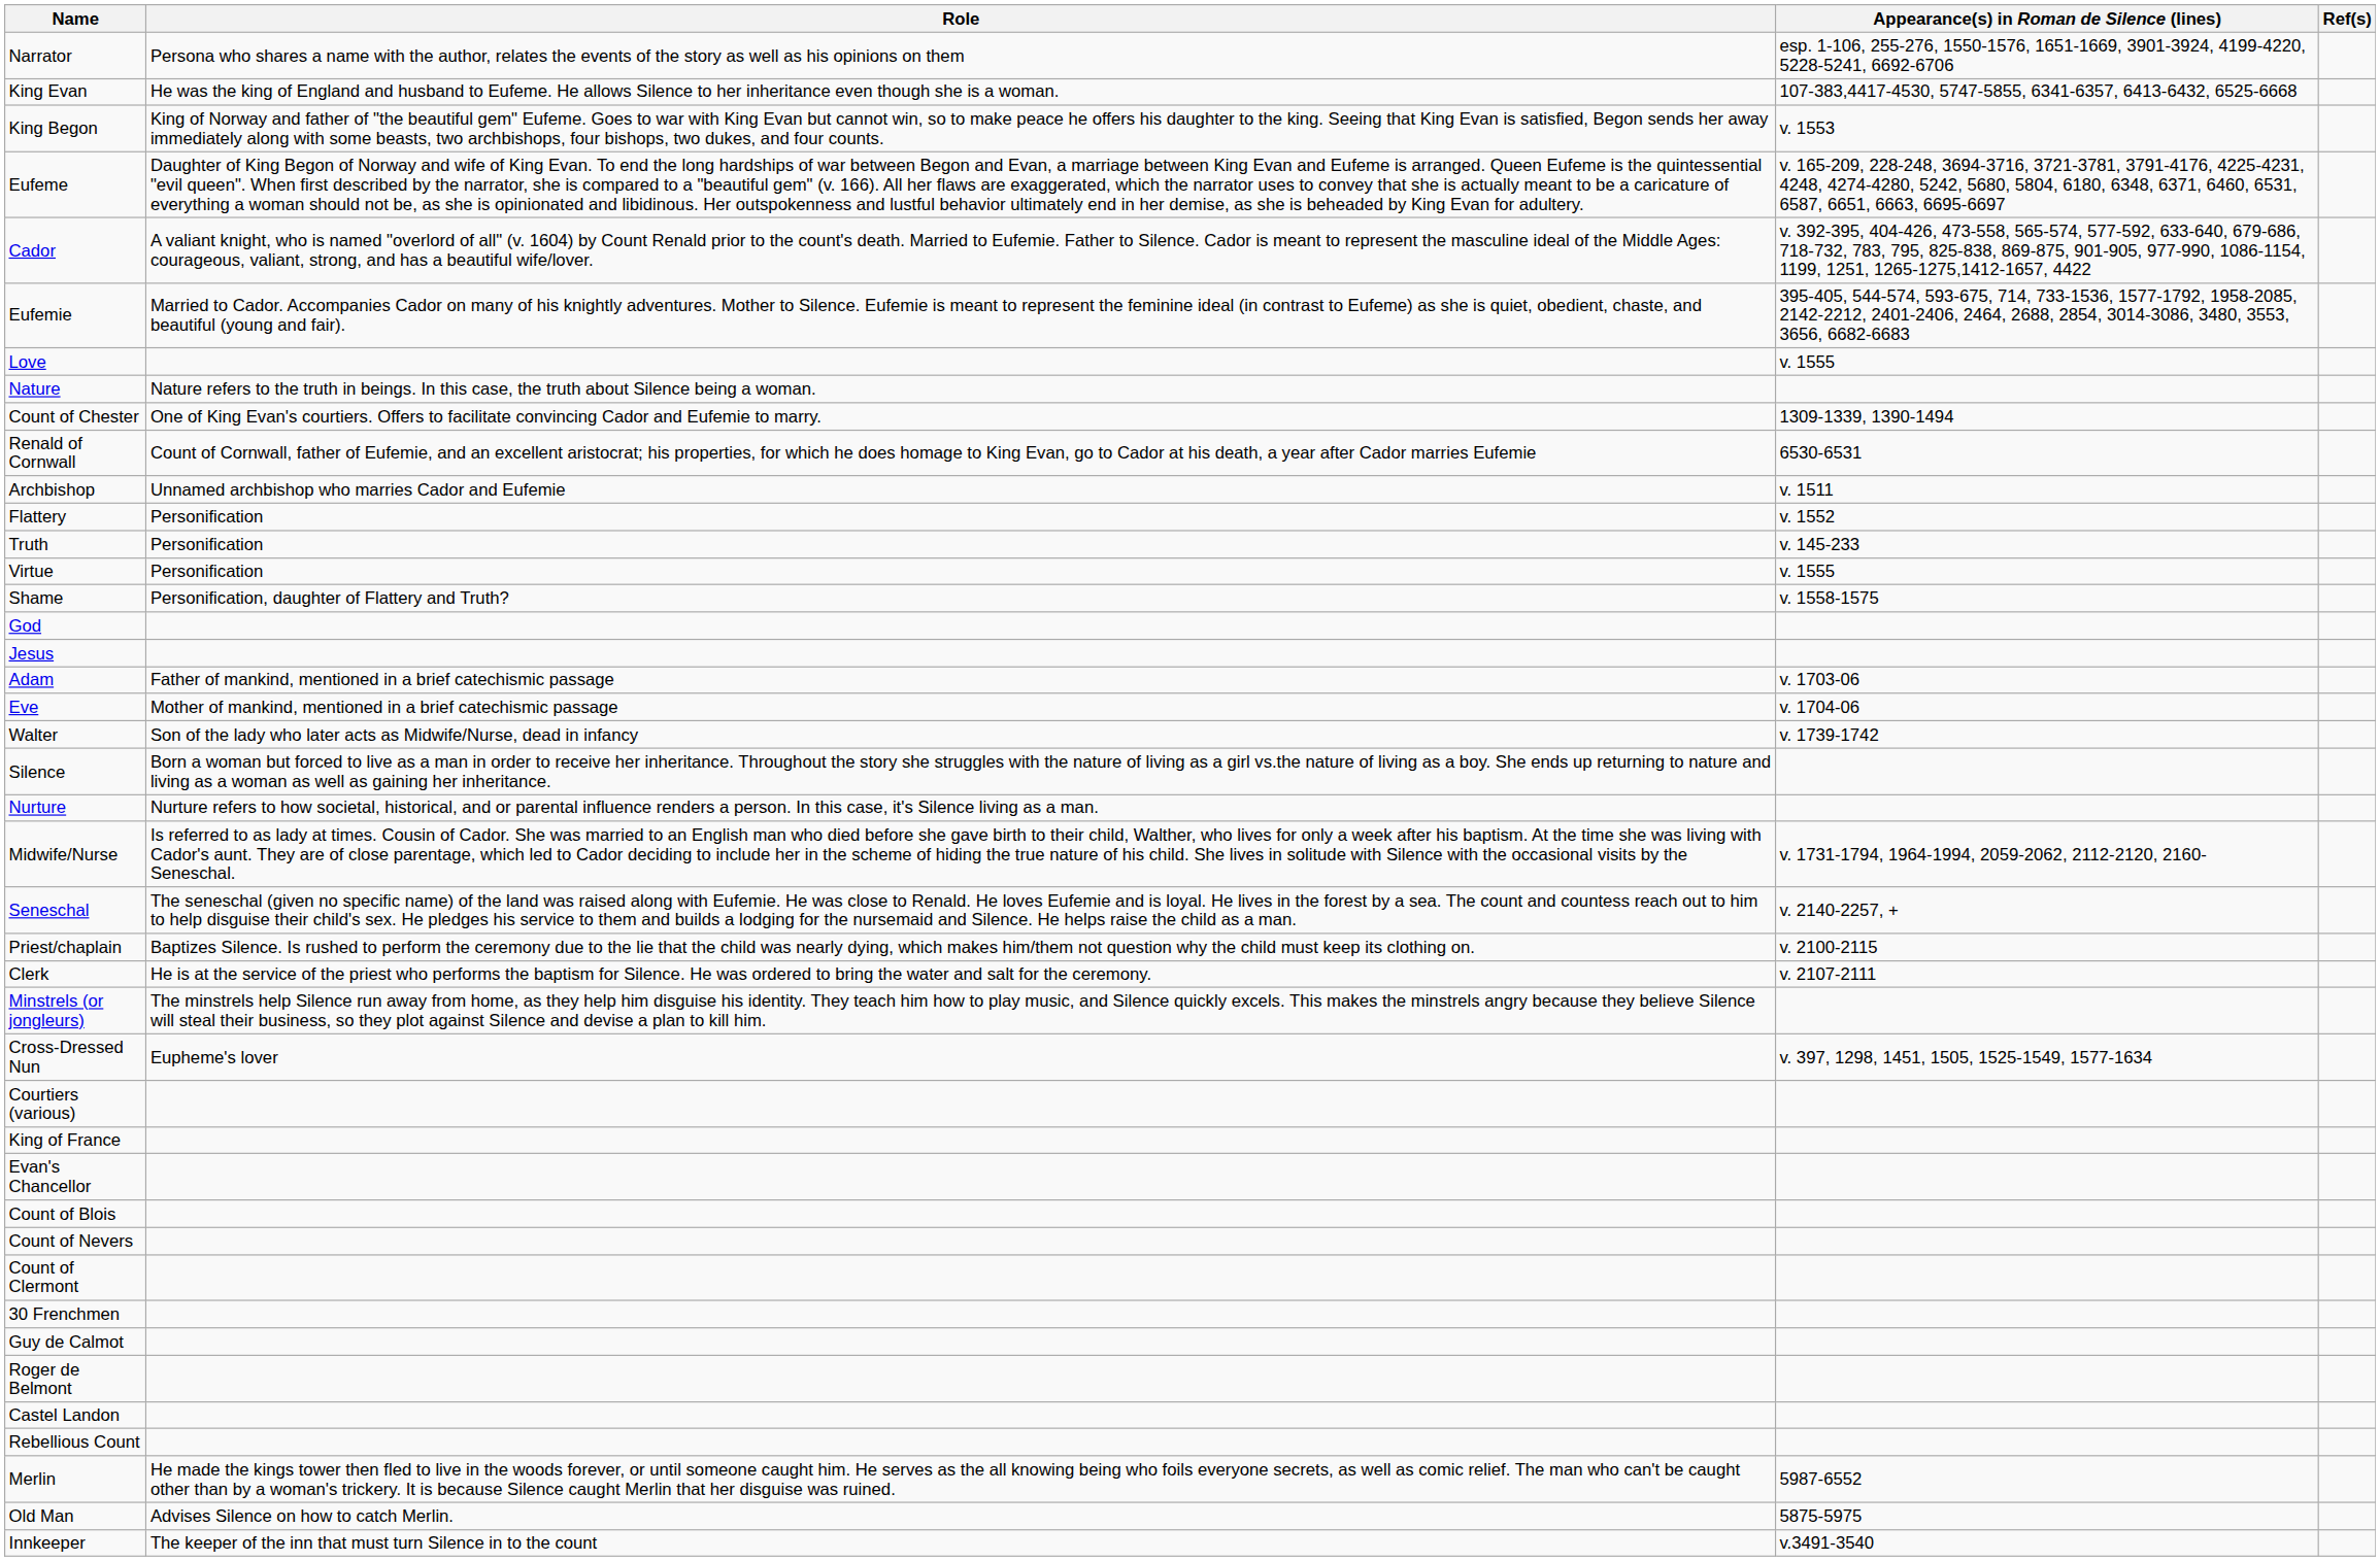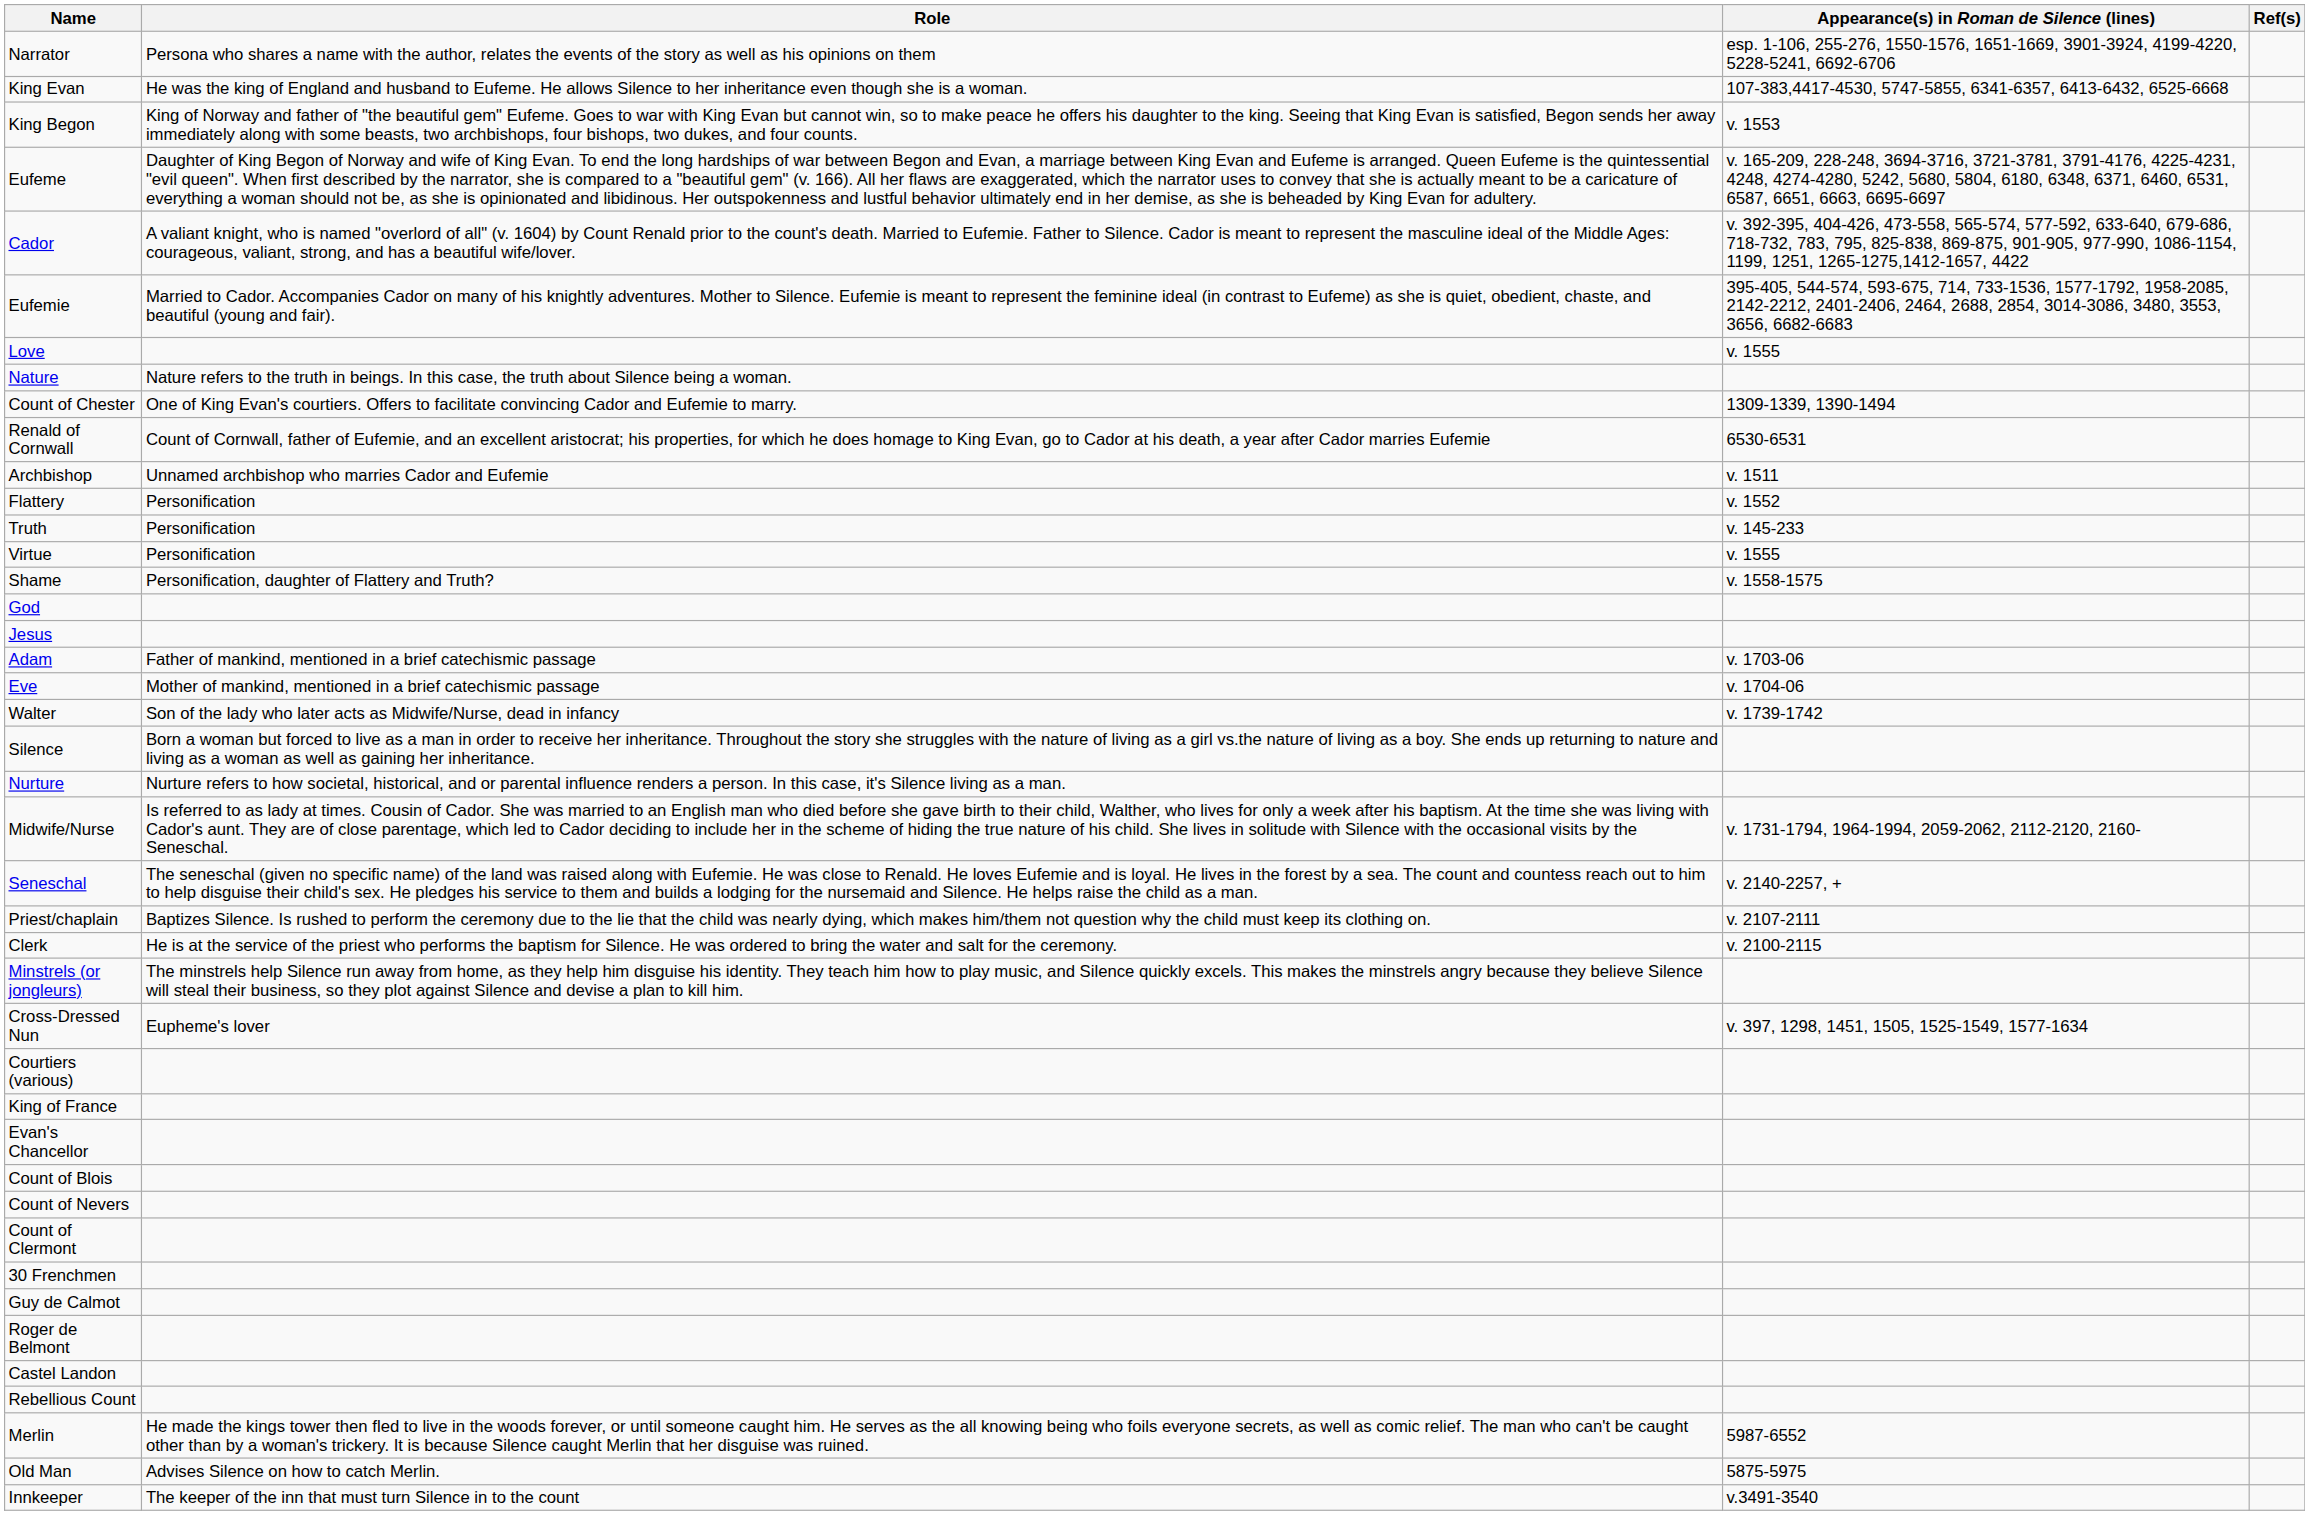Priest/chaplain | Appearance(s) in Roman de Silence (lines): v. 2100-2115 -> v. 2107-2111
Clerk | Appearance(s) in Roman de Silence (lines): v. 2107-2111 -> v. 2100-2115
